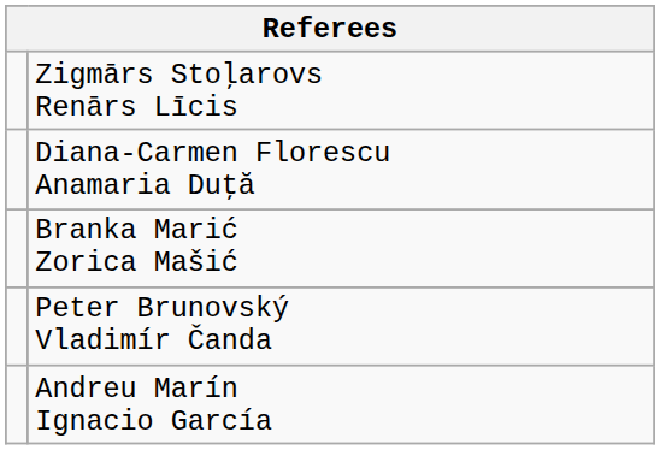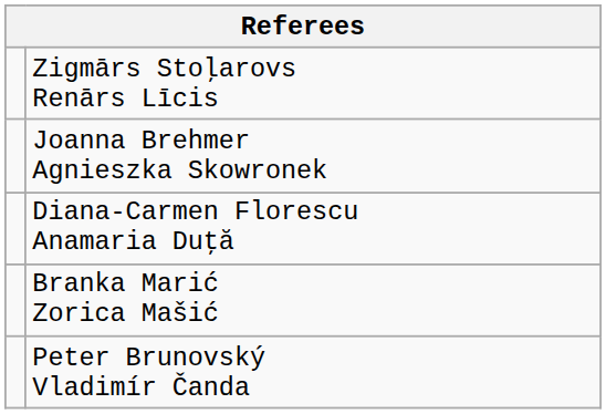+ row: Joanna Brehmer Agnieszka Skowronek
- row: Andreu Marín Ignacio García
